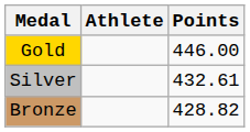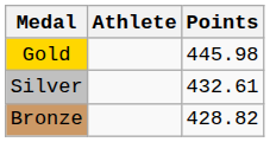Gold | Points: 446.00 -> 445.98
